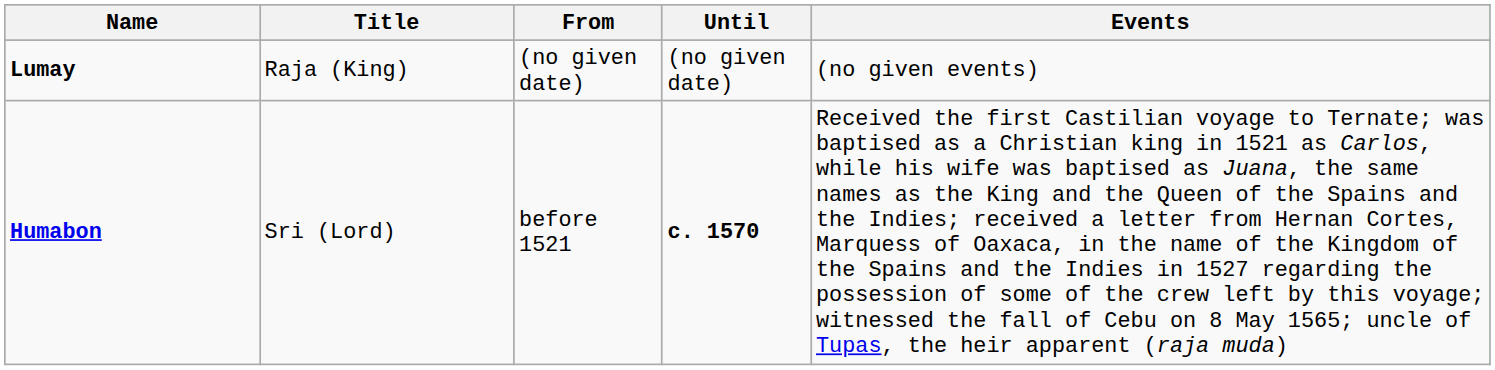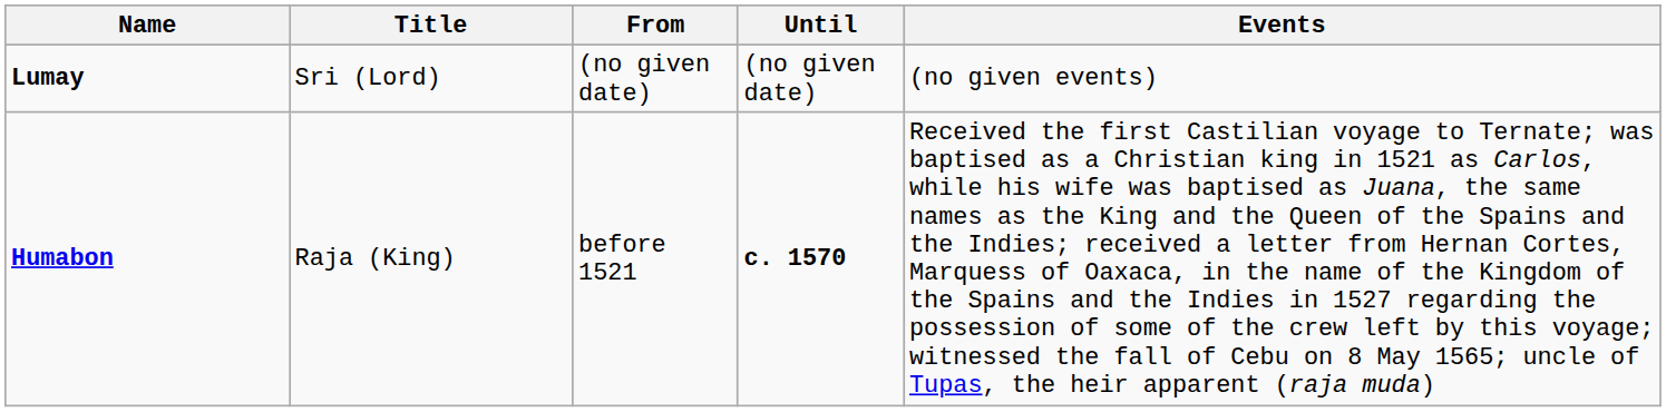Lumay | Title: Raja (King) -> Sri (Lord)
Humabon | Title: Sri (Lord) -> Raja (King)
